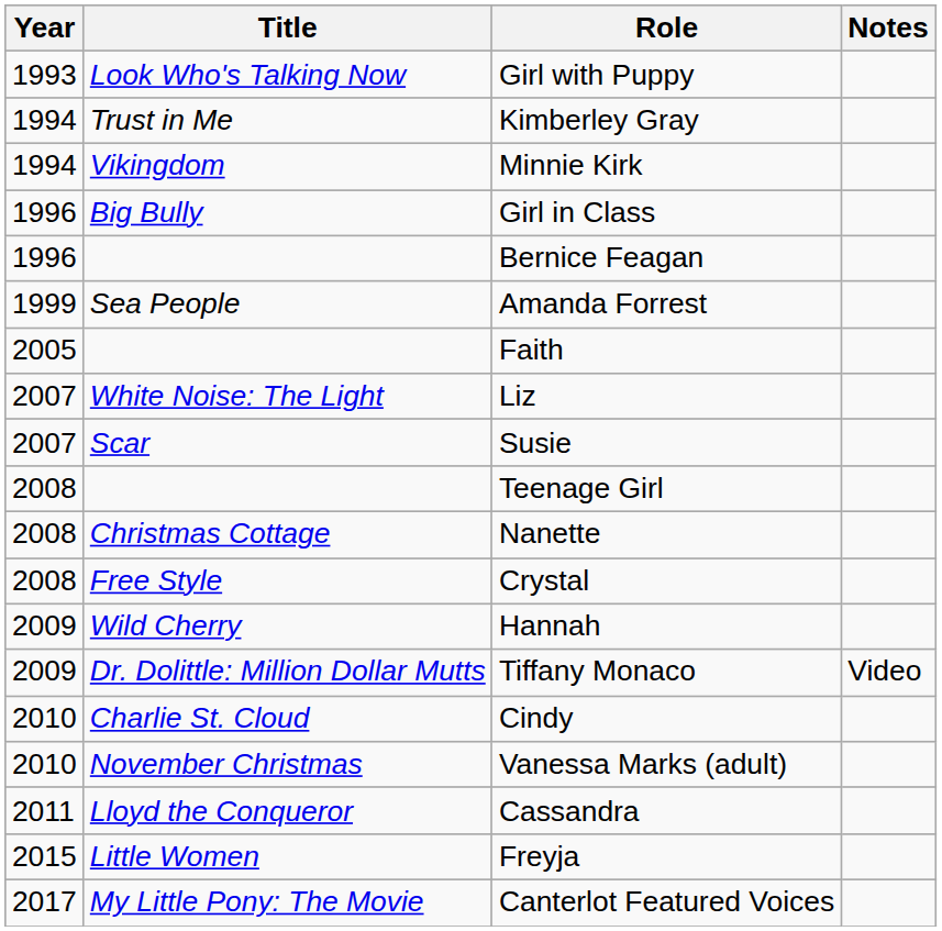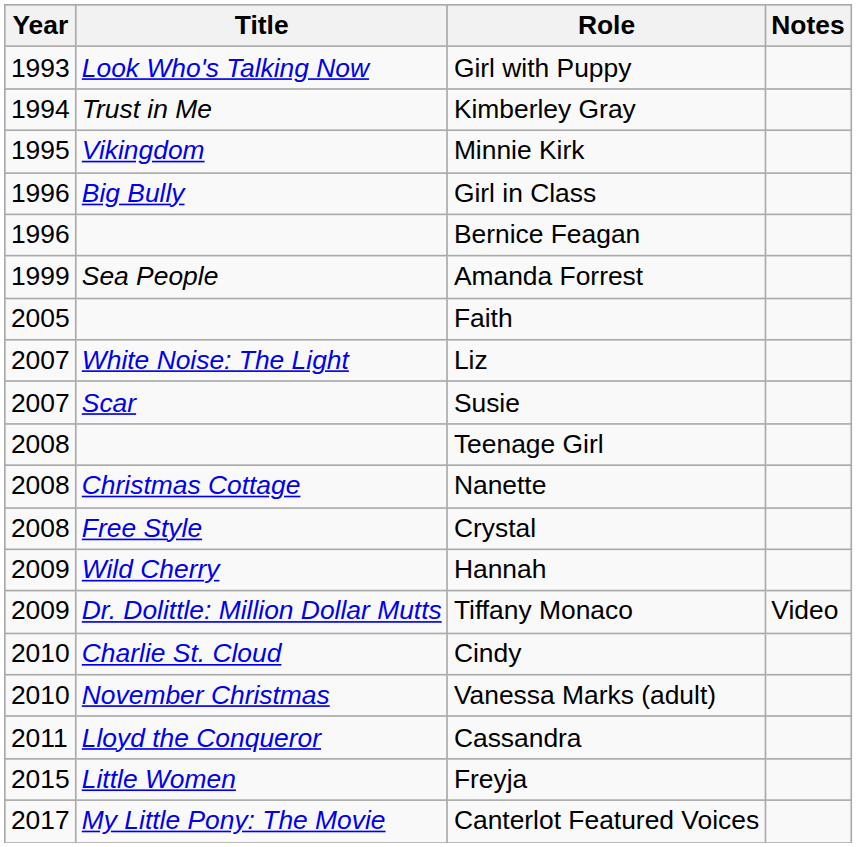Minnie Kirk | Year: 1994 -> 1995
